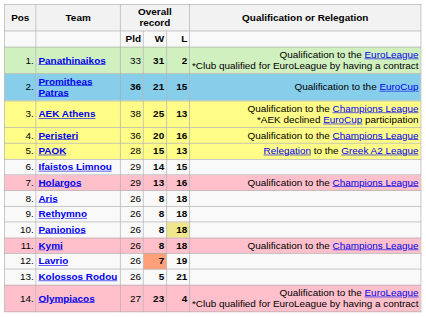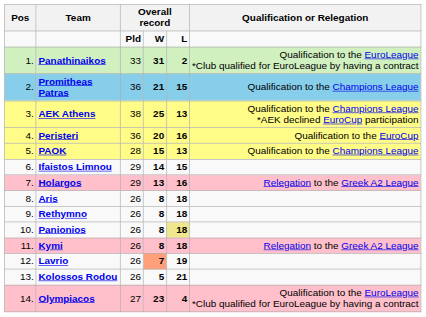Promitheas Patras | column 3: bold -> normal
Promitheas Patras | Qualification or Relegation: Qualification to the EuroCup -> Qualification to the Champions League
Peristeri | Qualification or Relegation: Qualification to the Champions League -> Qualification to the EuroCup
PAOK | Qualification or Relegation: Relegation to the Greek A2 League -> Qualification to the Champions League
Holargos | Qualification or Relegation: Qualification to the Champions League -> Relegation to the Greek A2 League
Kymi | Qualification or Relegation: Qualification to the Champions League -> Relegation to the Greek A2 League
